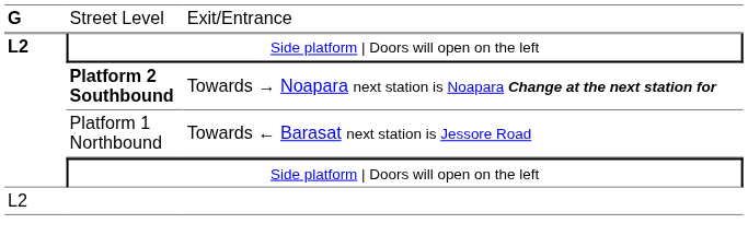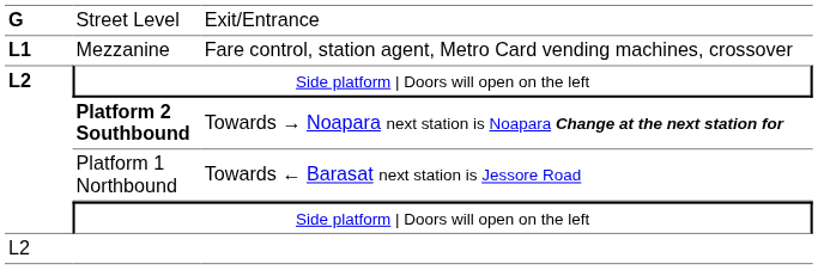+ row: L1 | Mezzanine | Fare control, station agent, Metro Card vending machines, crossover
